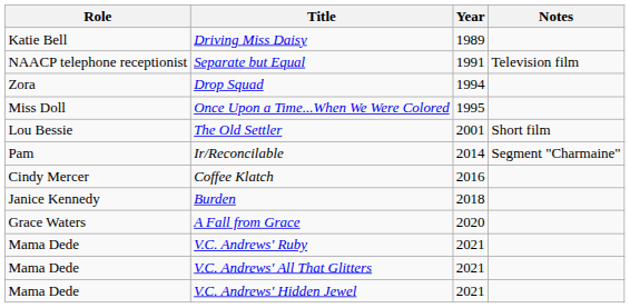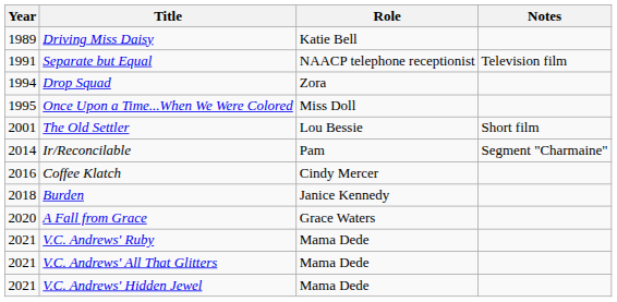columns swapped: Year <-> Role
